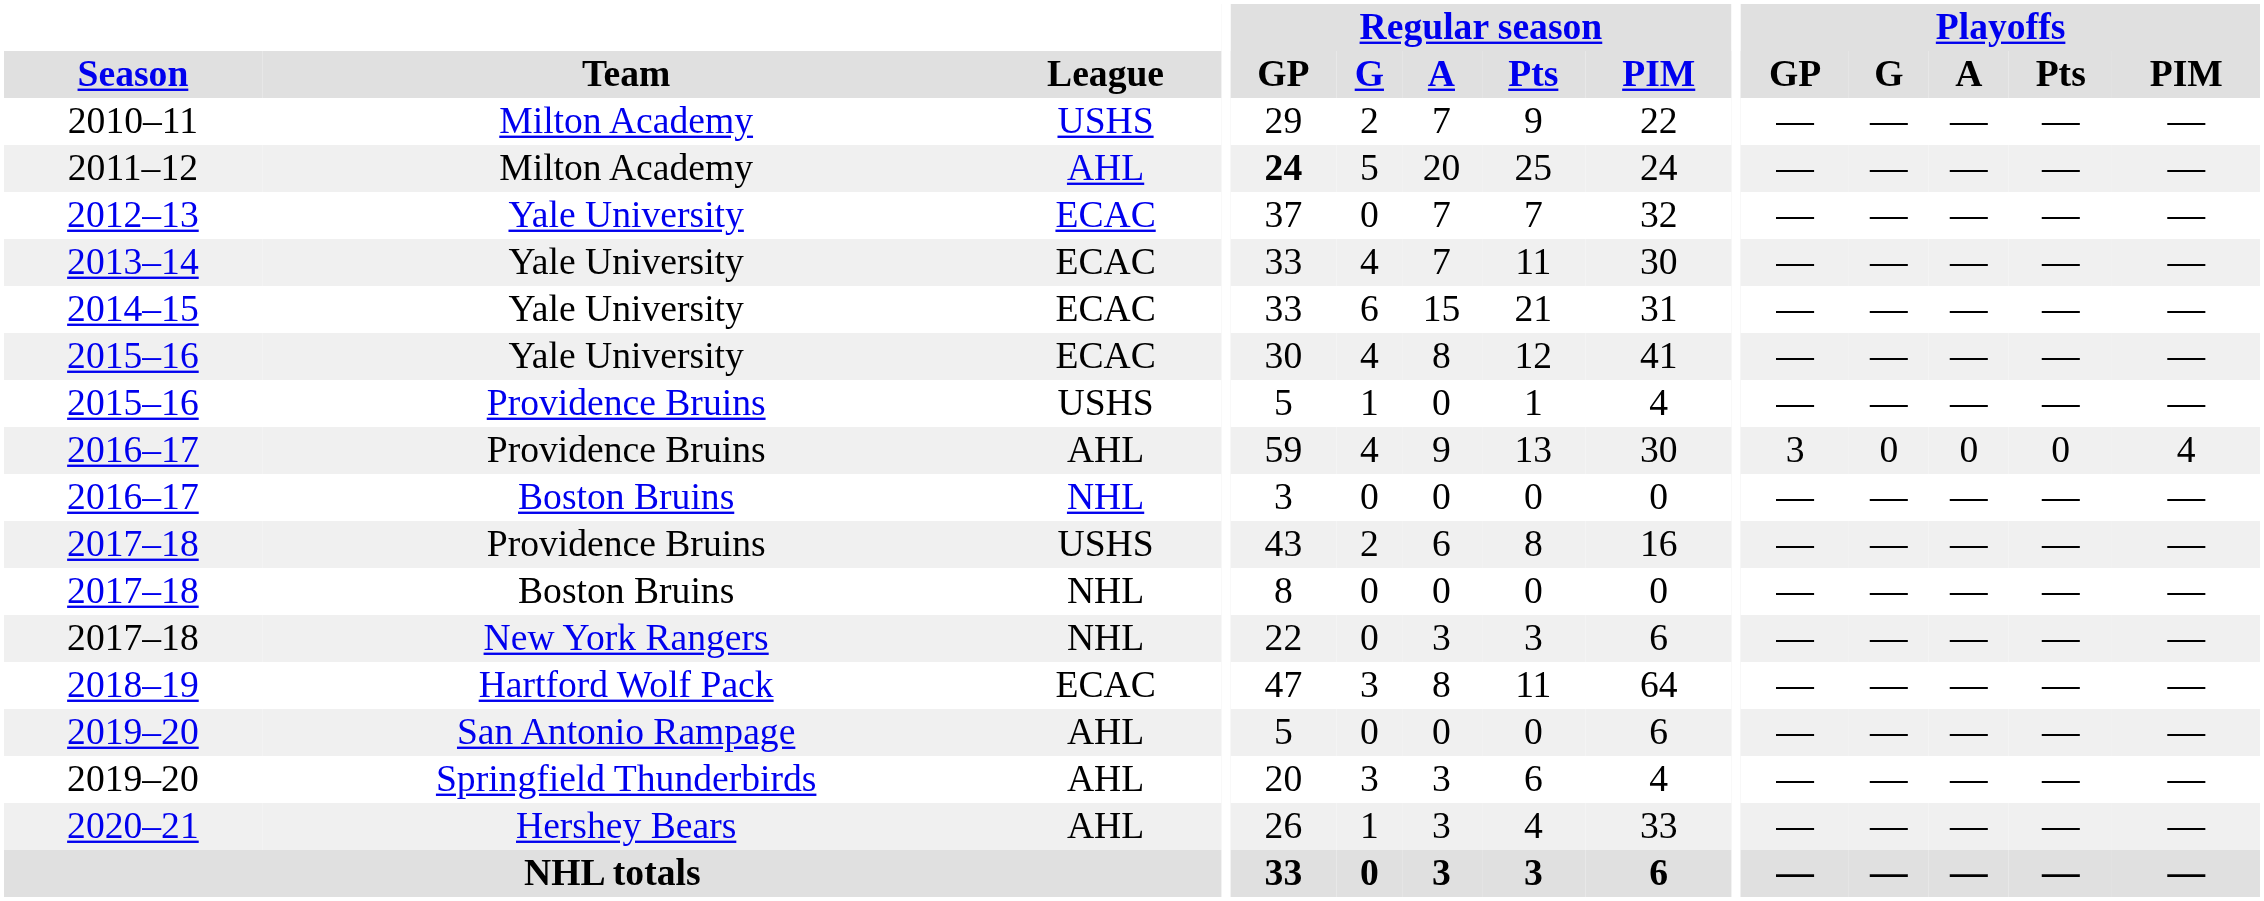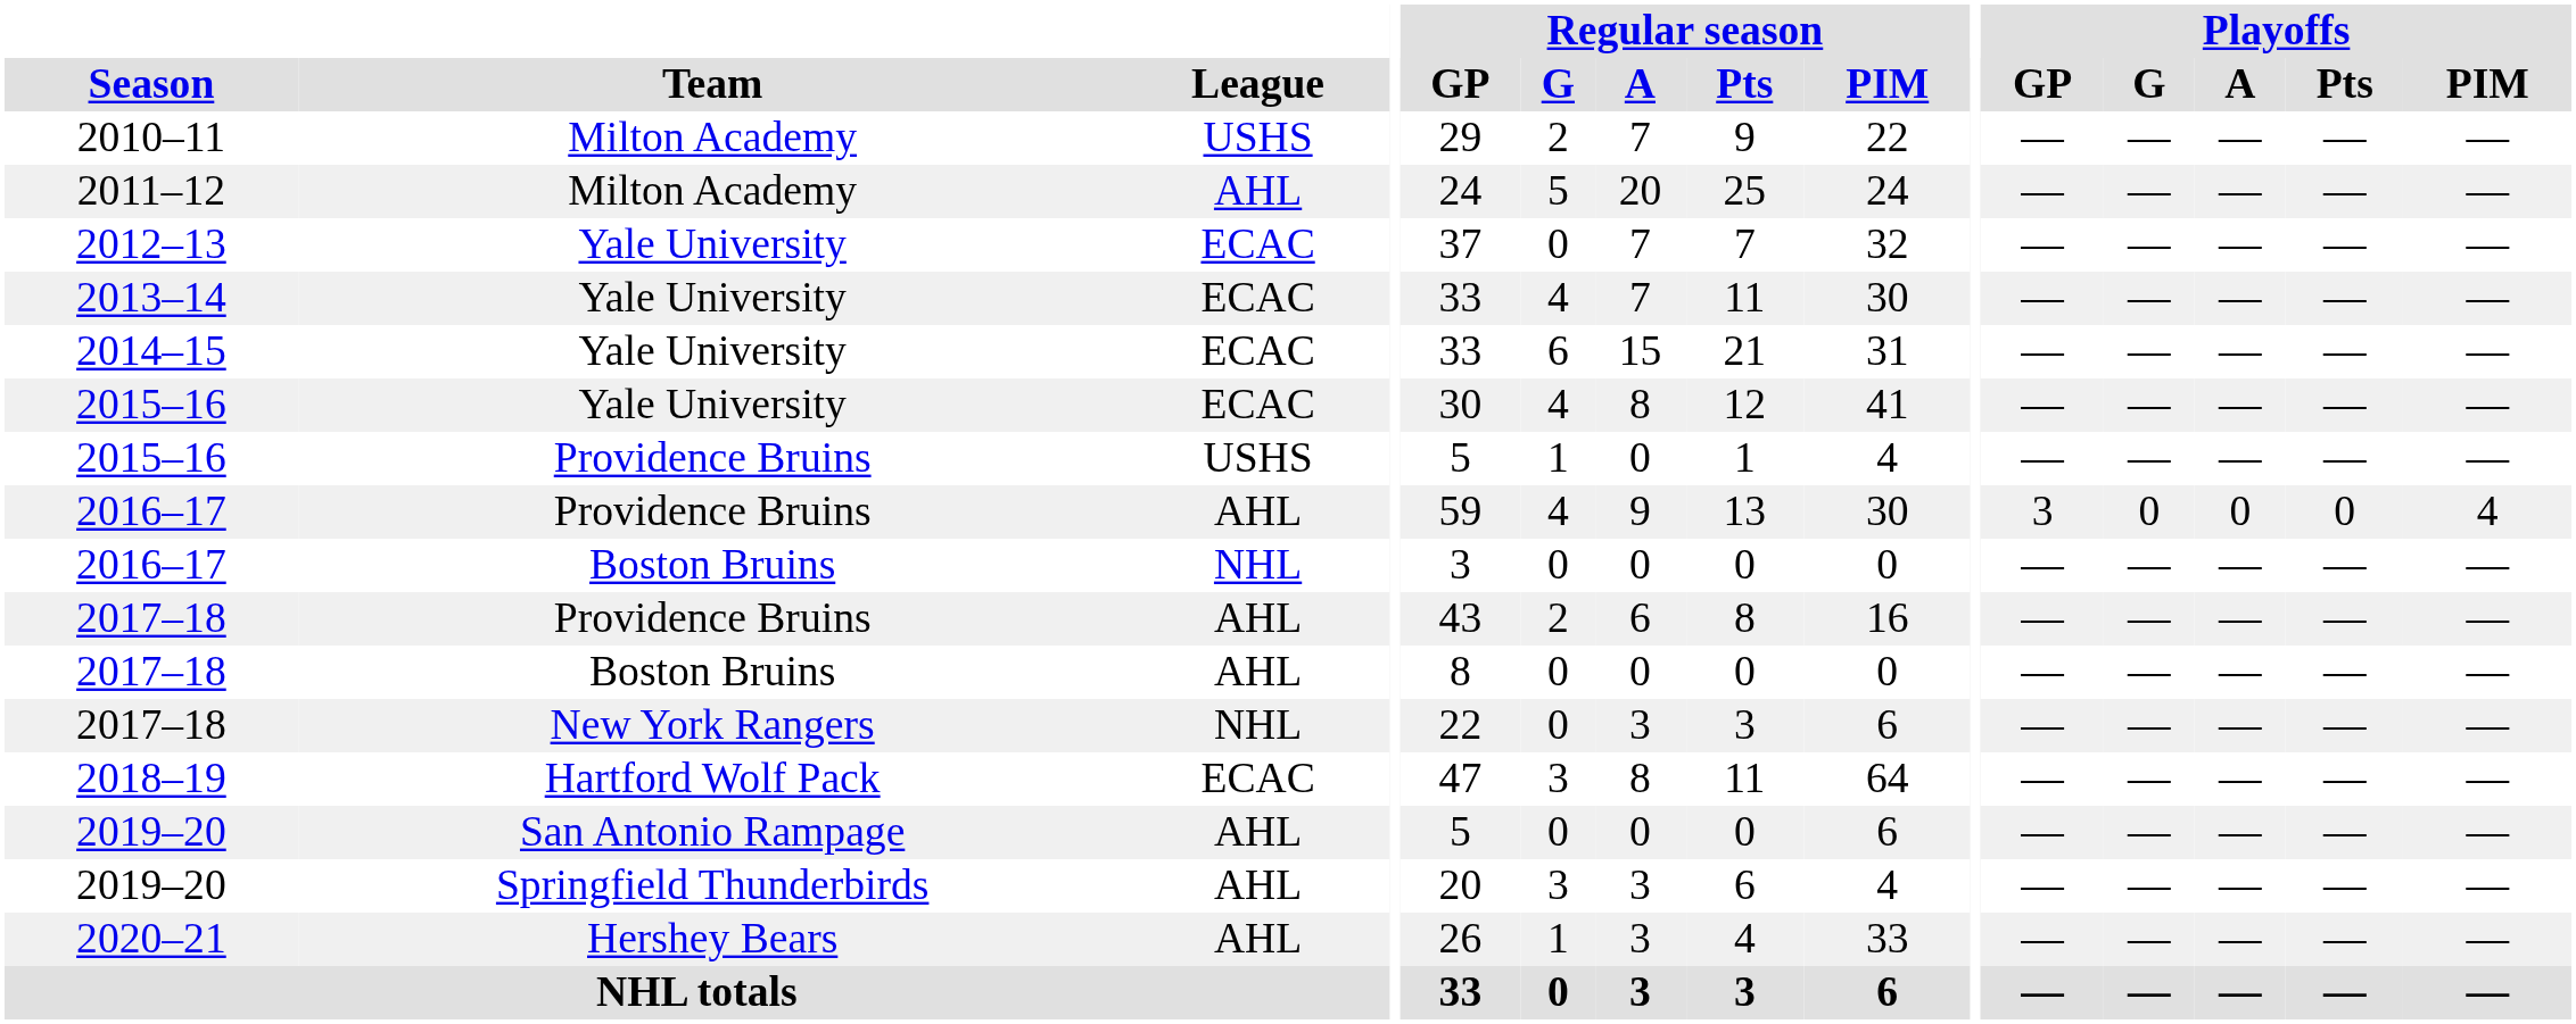2011–12 | Regular season / GP: bold -> normal
2017–18 / Providence Bruins | League: USHS -> AHL
2017–18 / Boston Bruins | League: NHL -> AHL
